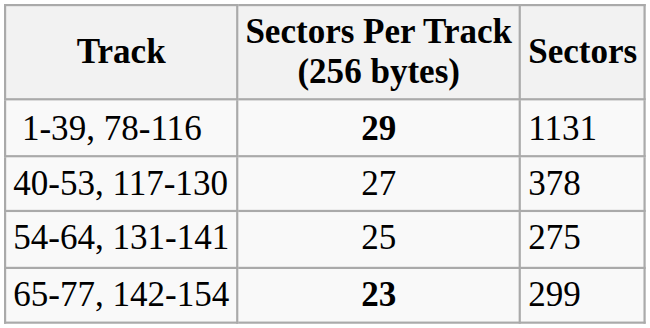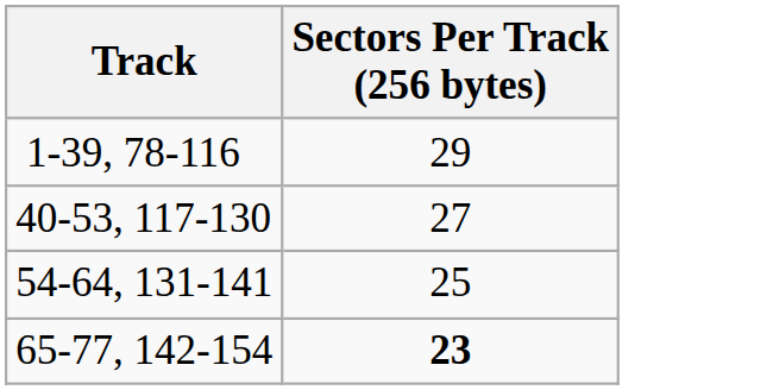- column: Sectors | 1131 | 378 | 275 | 299
1-39, 78-116 | Sectors Per Track (256 bytes): bold -> normal
